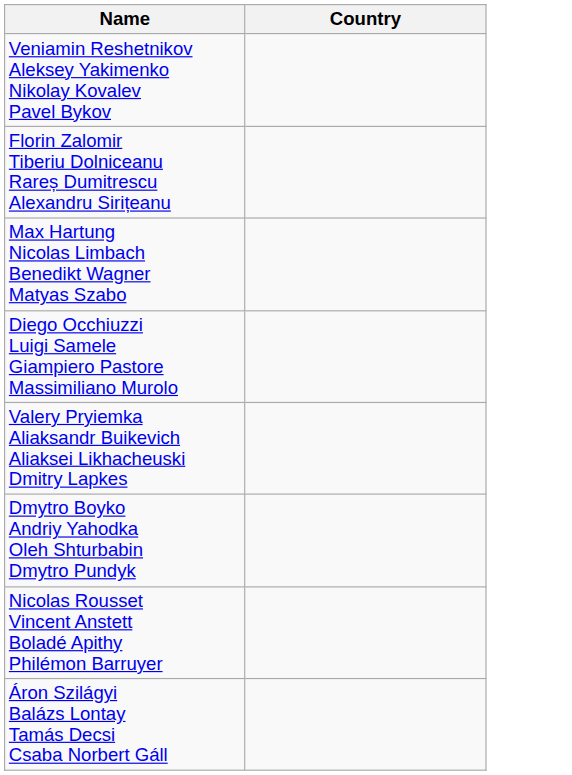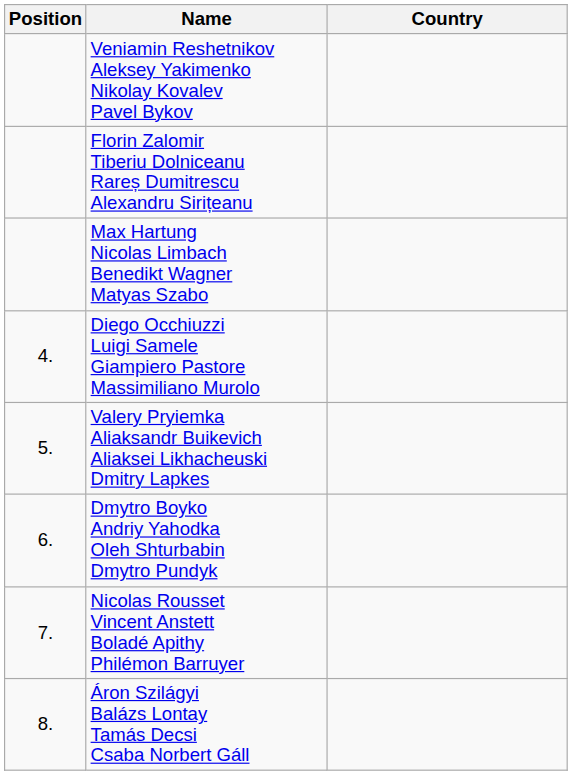+ column: Position | 4. | 5. | 6. | 7. | 8.
